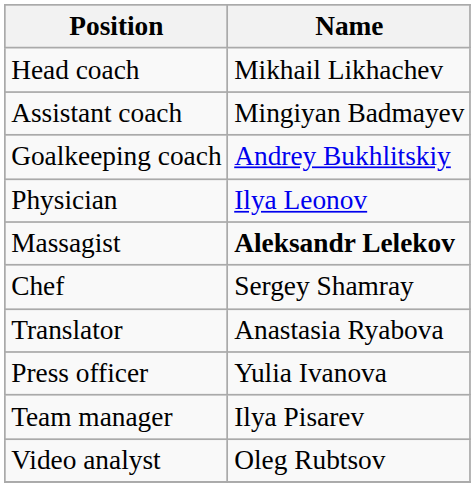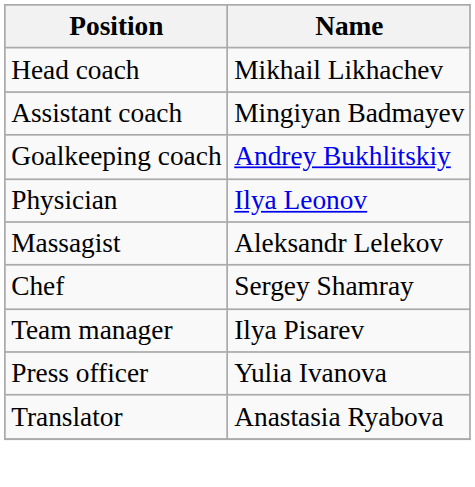Massagist | Name: bold -> normal
rows swapped: Team manager <-> Translator
- row: Video analyst | Oleg Rubtsov
